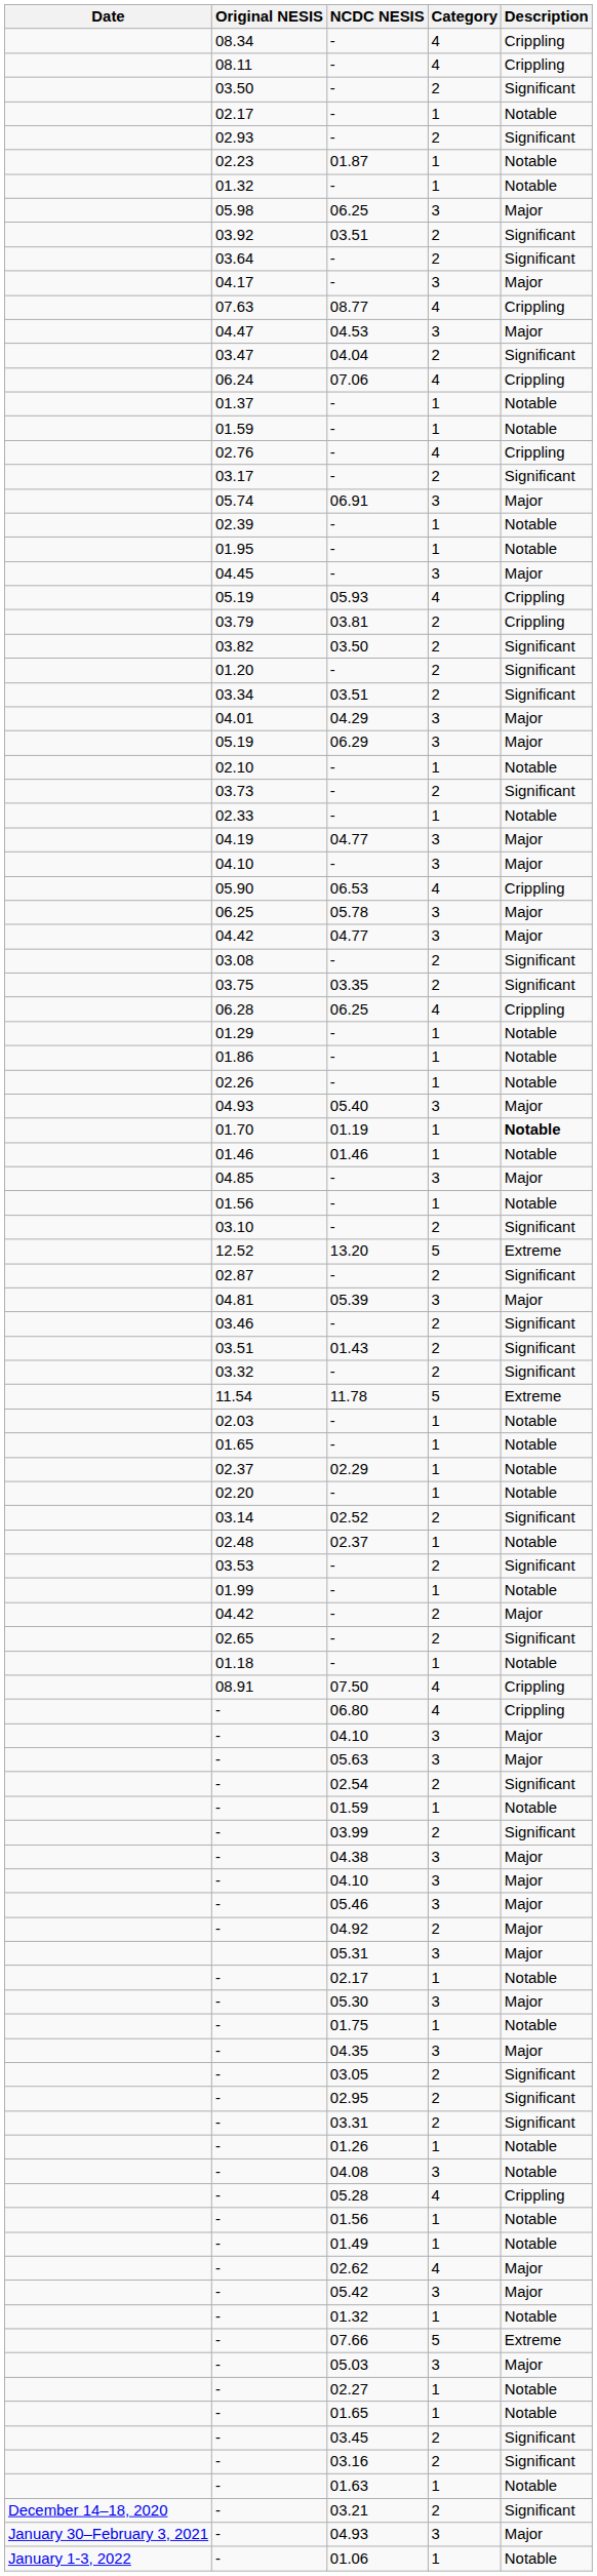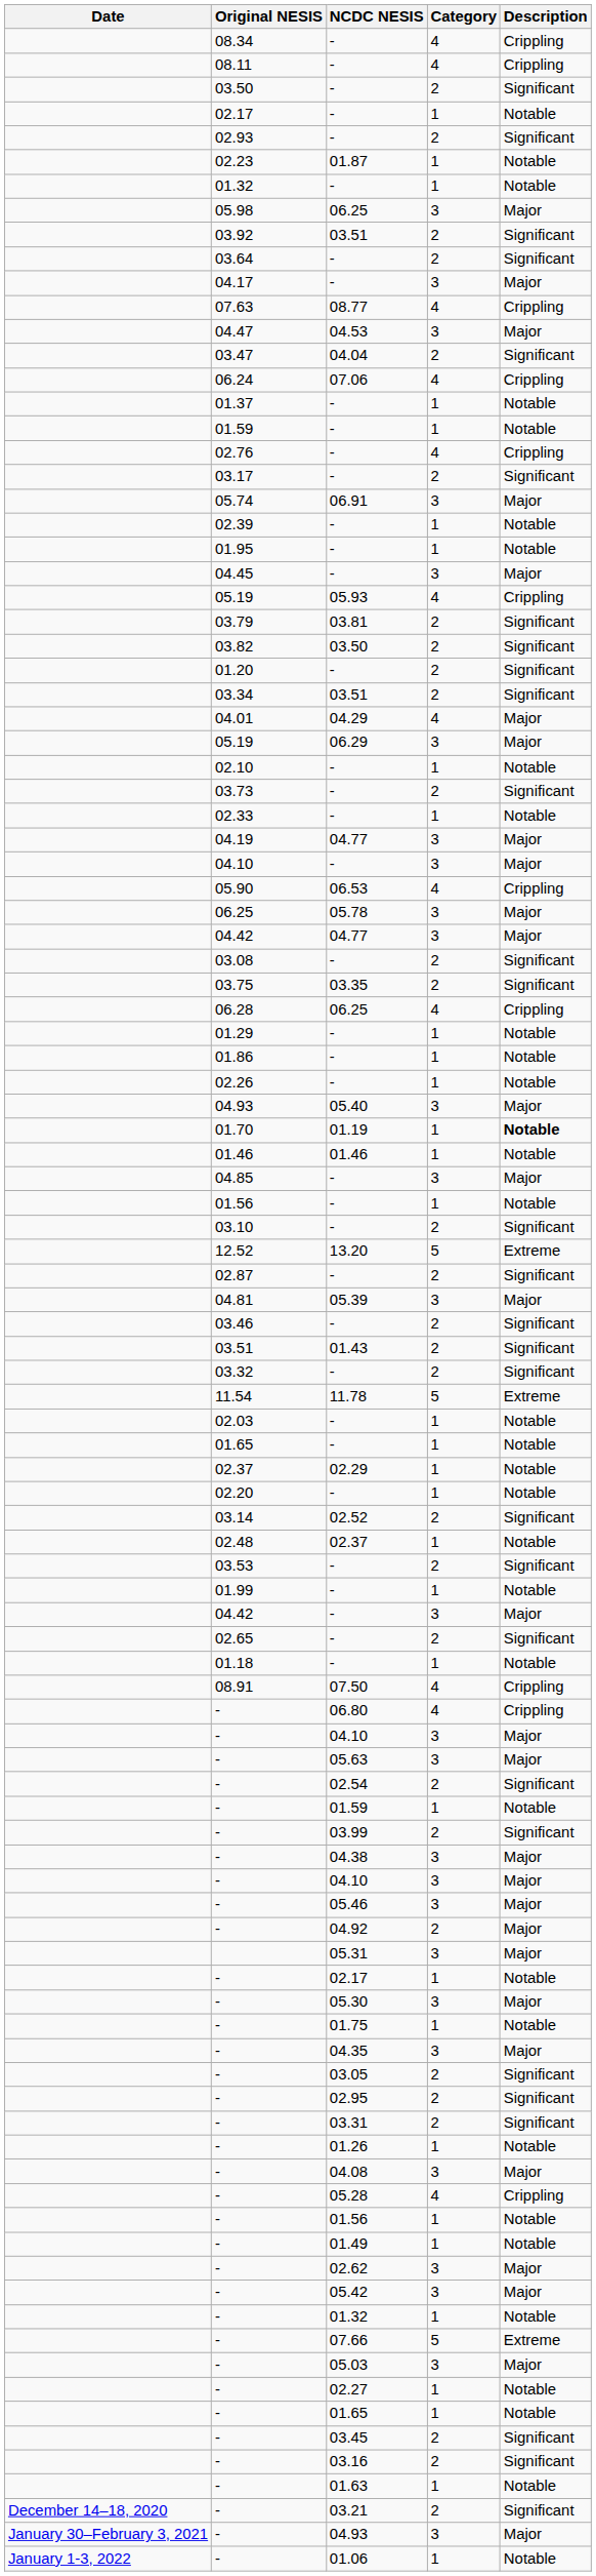03.79 | Description: Crippling -> Significant
04.01 | Category: 3 -> 4
04.42 / - | Category: 2 -> 3
- / 04.08 | Description: Notable -> Major
- / 02.62 | Category: 4 -> 3
